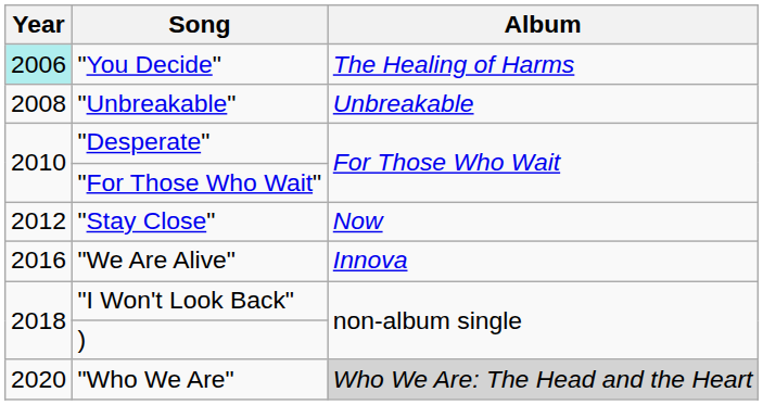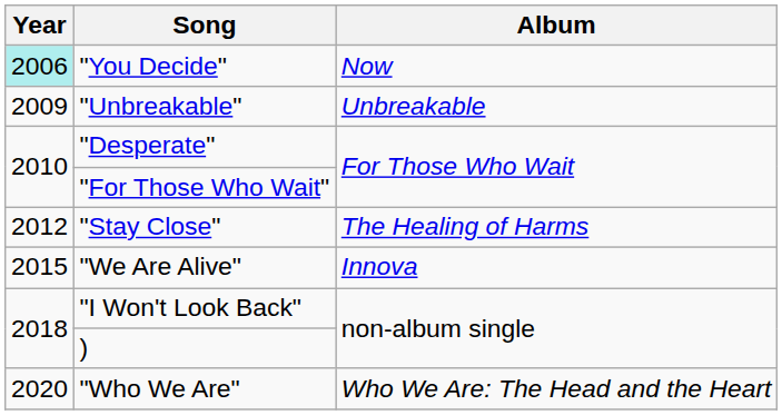"You Decide" | Album: The Healing of Harms -> Now
"Unbreakable" | Year: 2008 -> 2009
"Stay Close" | Album: Now -> The Healing of Harms
"We Are Alive" | Year: 2016 -> 2015
"Who We Are" | Album: lightgrey background -> no background
